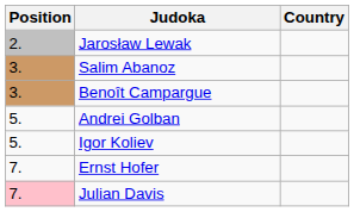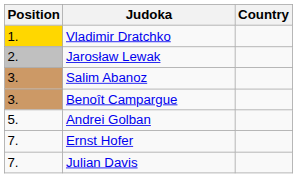+ row: 1. | Vladimir Dratchko
- row: 5. | Igor Koliev
Julian Davis | Position: pink background -> no background
